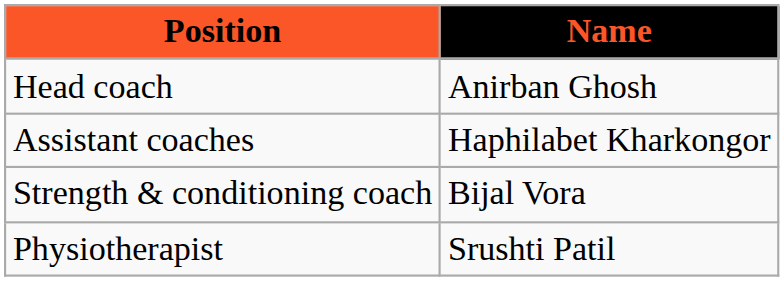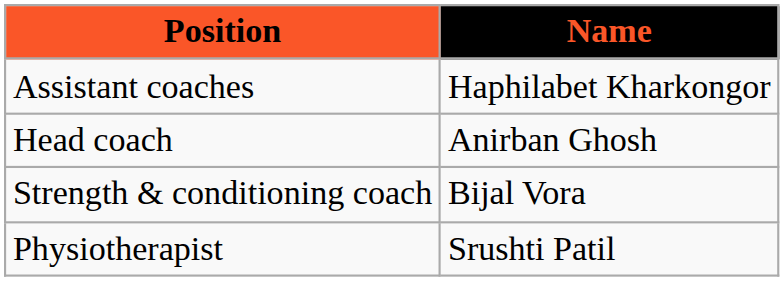rows swapped: Head coach <-> Assistant coaches
